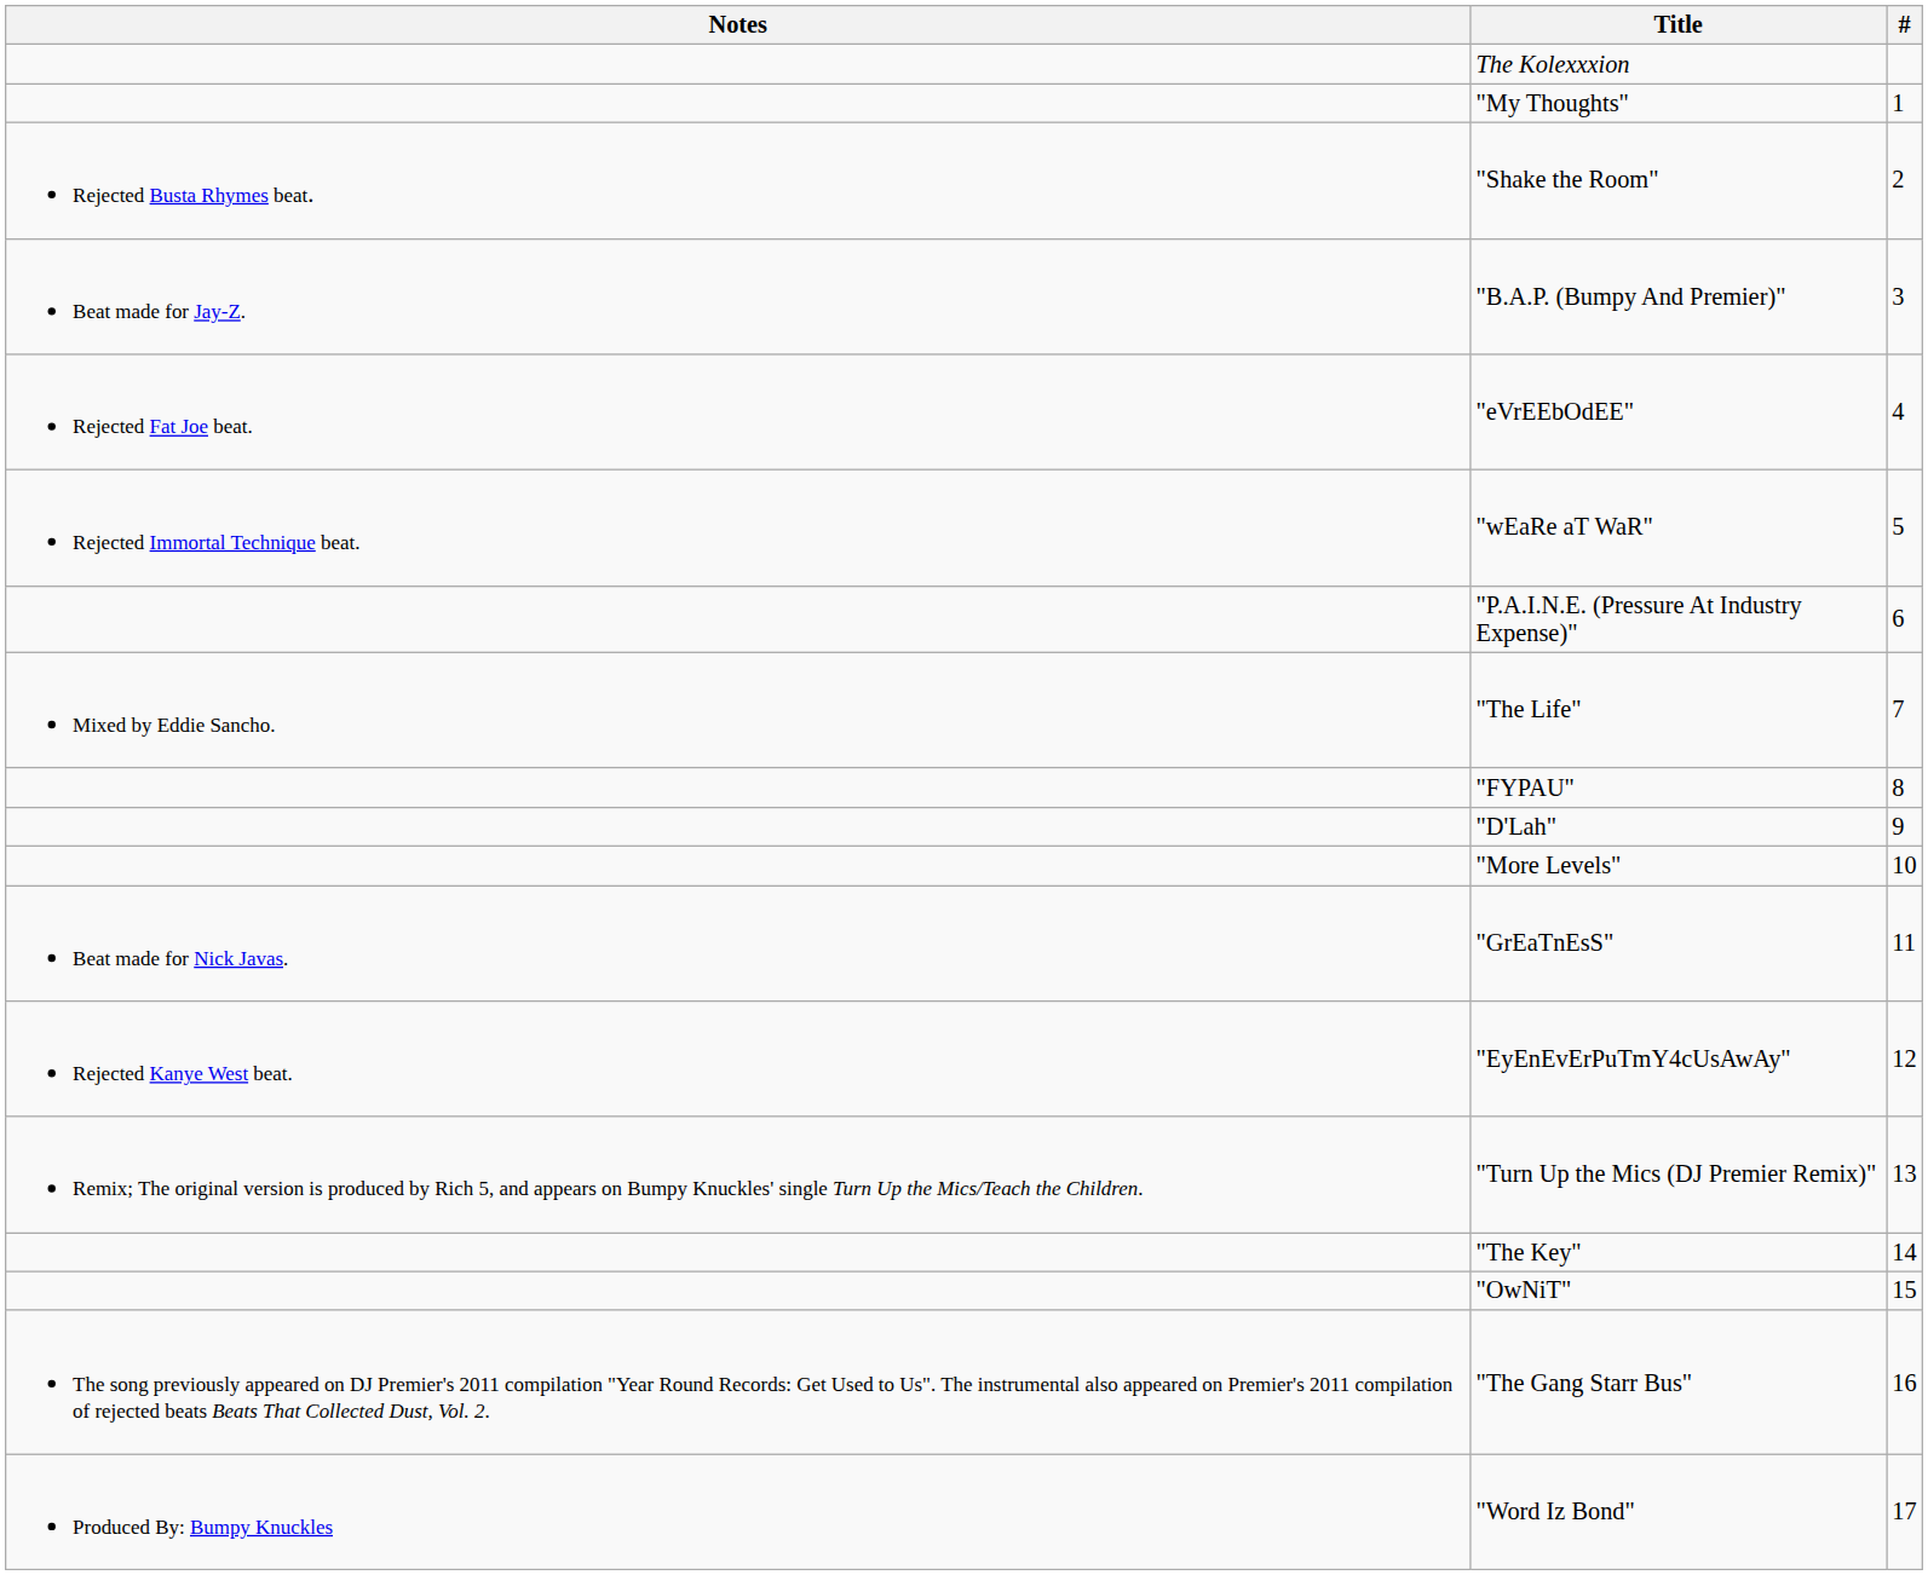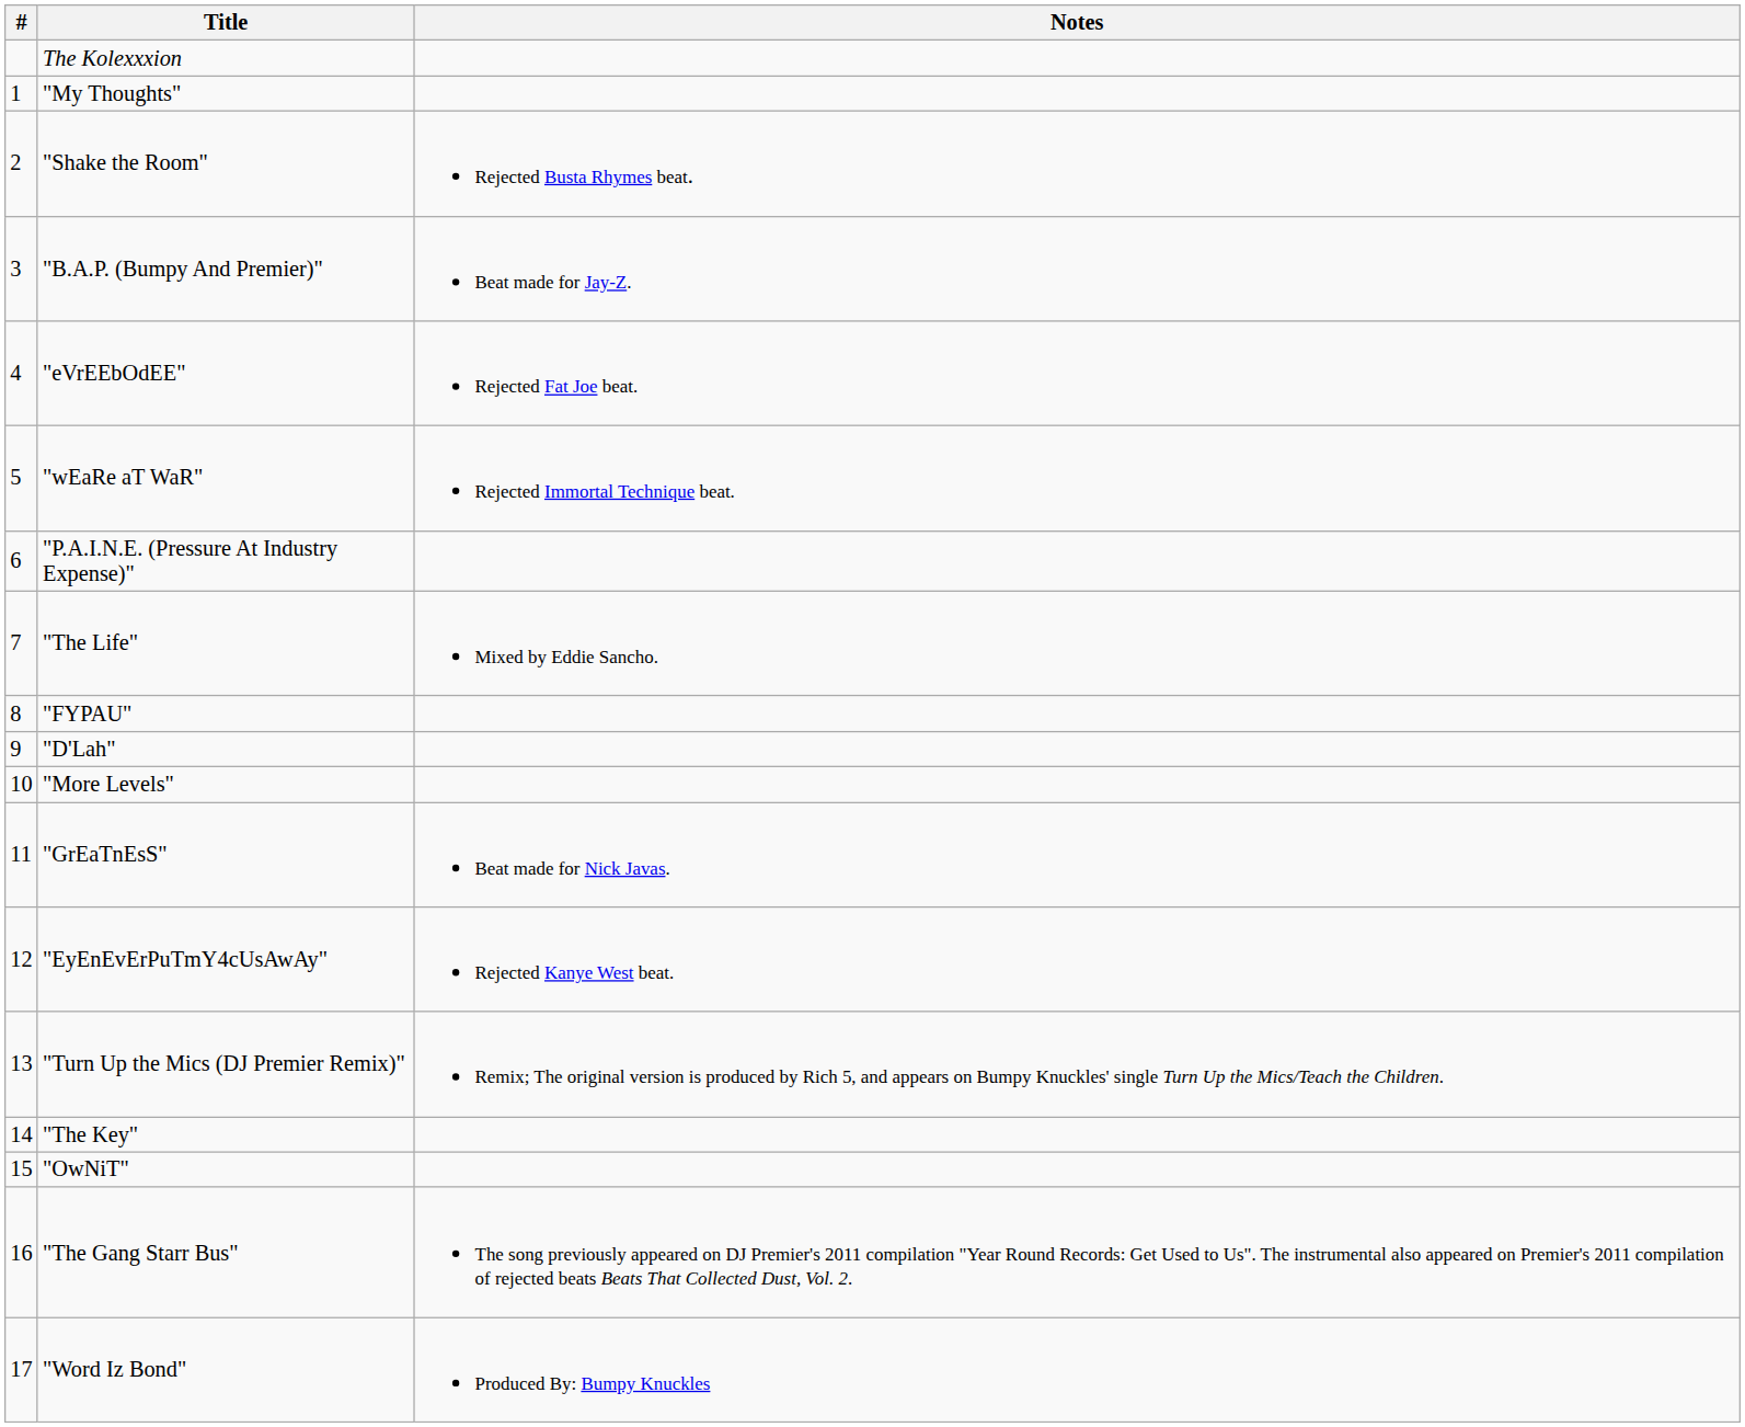columns swapped: # <-> Notes
